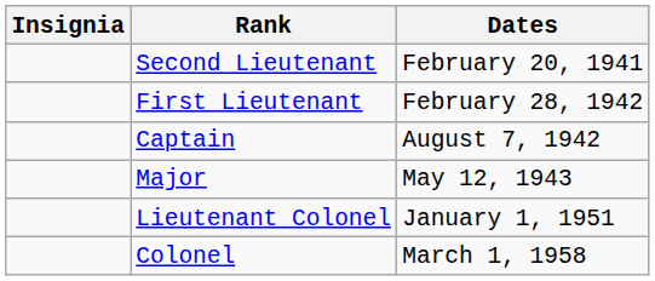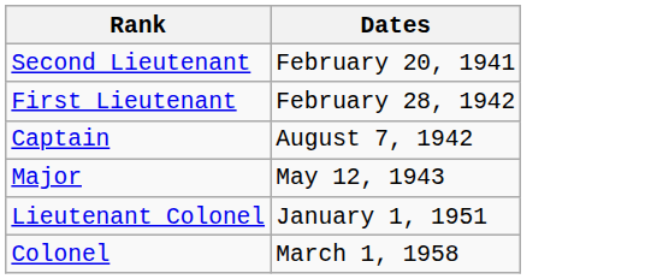- column: Insignia
